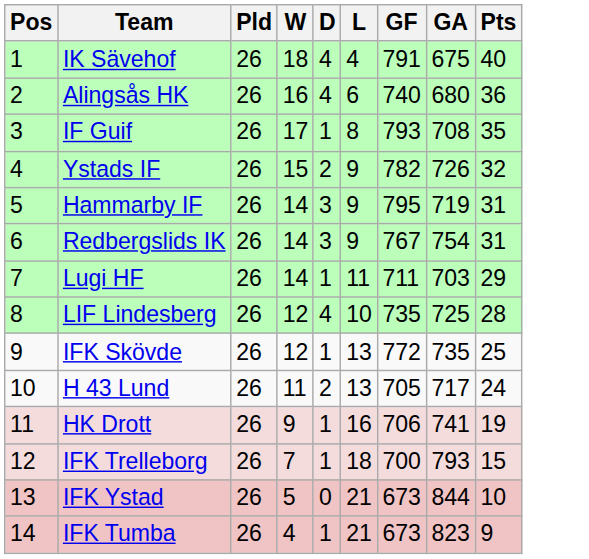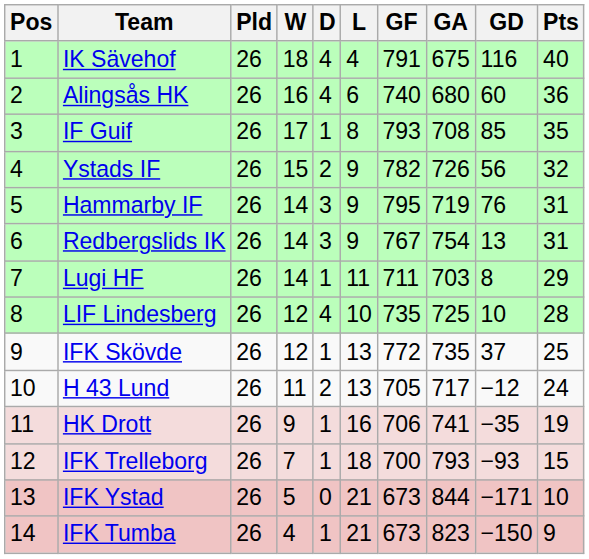+ column: GD | 116 | 60 | 85 | 56 | 76 | 13 | 8 | 10 | 37 | −12 | −35 | −93 | −171 | −150
